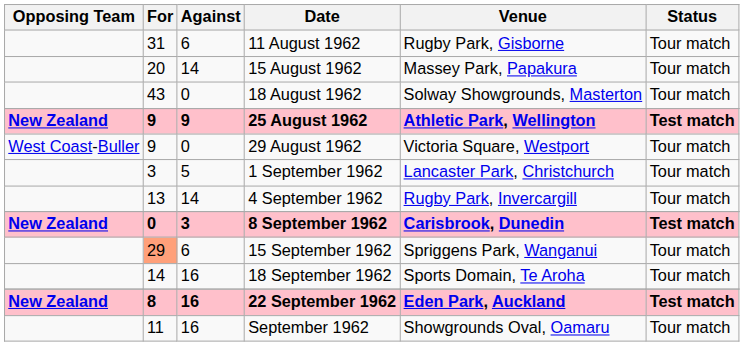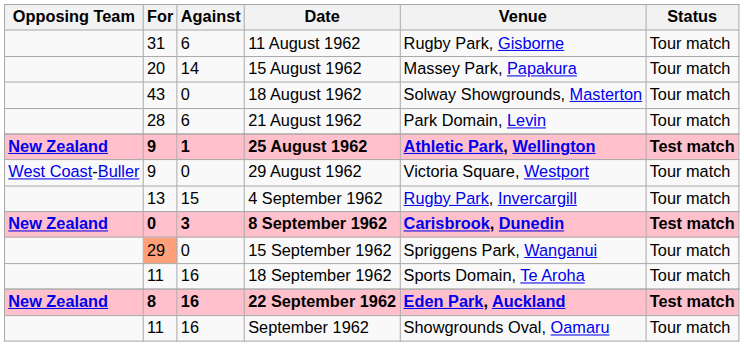+ row: 28 | 6 | 21 August 1962 | Park Domain, Levin | Tour match
25 August 1962 | Against: 9 -> 1
- row: 3 | 5 | 1 September 1962 | Lancaster Park, Christchurch | Tour match
4 September 1962 | Against: 14 -> 15
15 September 1962 | Against: 6 -> 0
18 September 1962 | For: 14 -> 11
